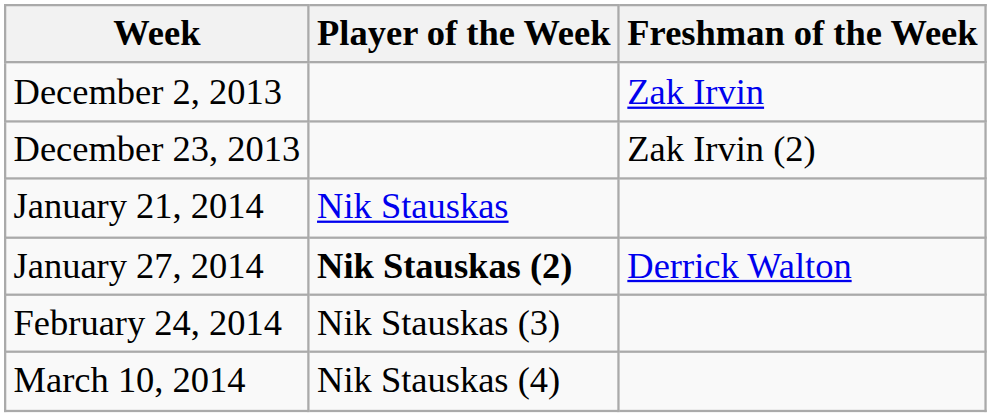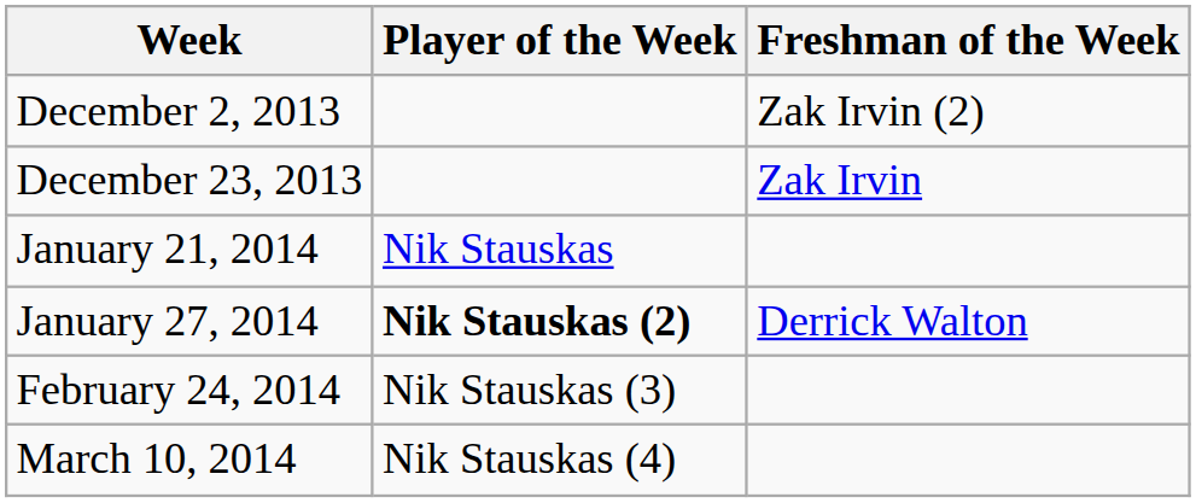December 2, 2013 | Freshman of the Week: Zak Irvin -> Zak Irvin (2)
December 23, 2013 | Freshman of the Week: Zak Irvin (2) -> Zak Irvin
